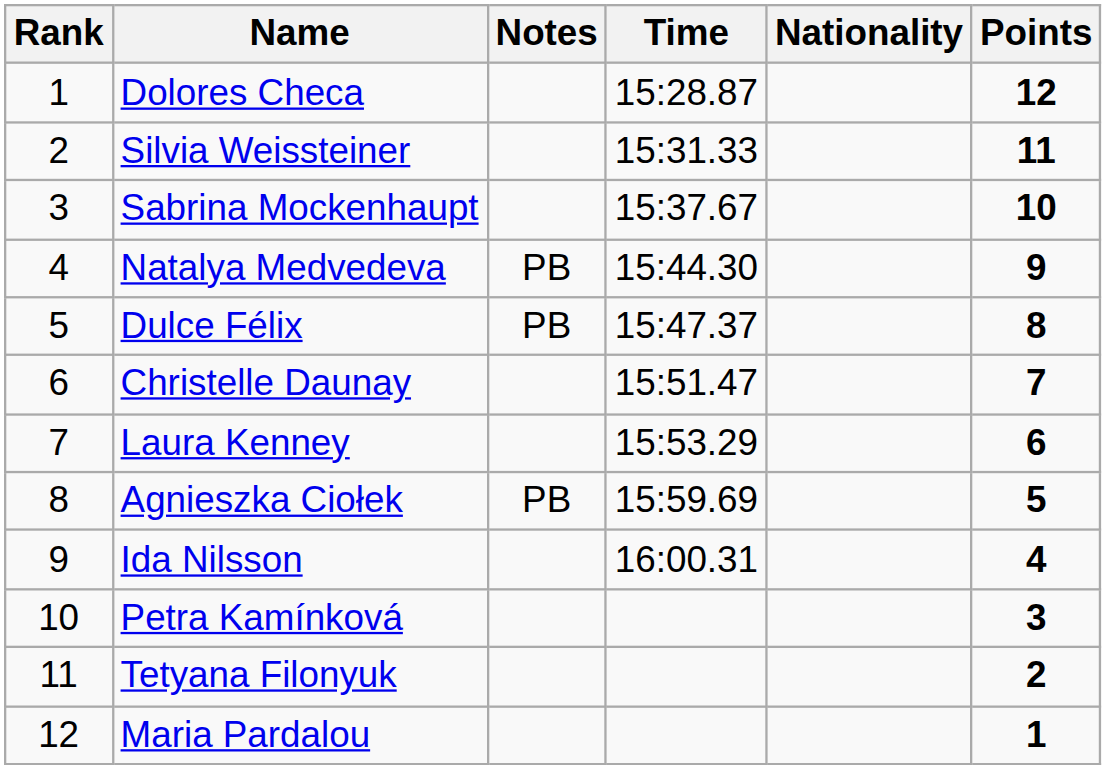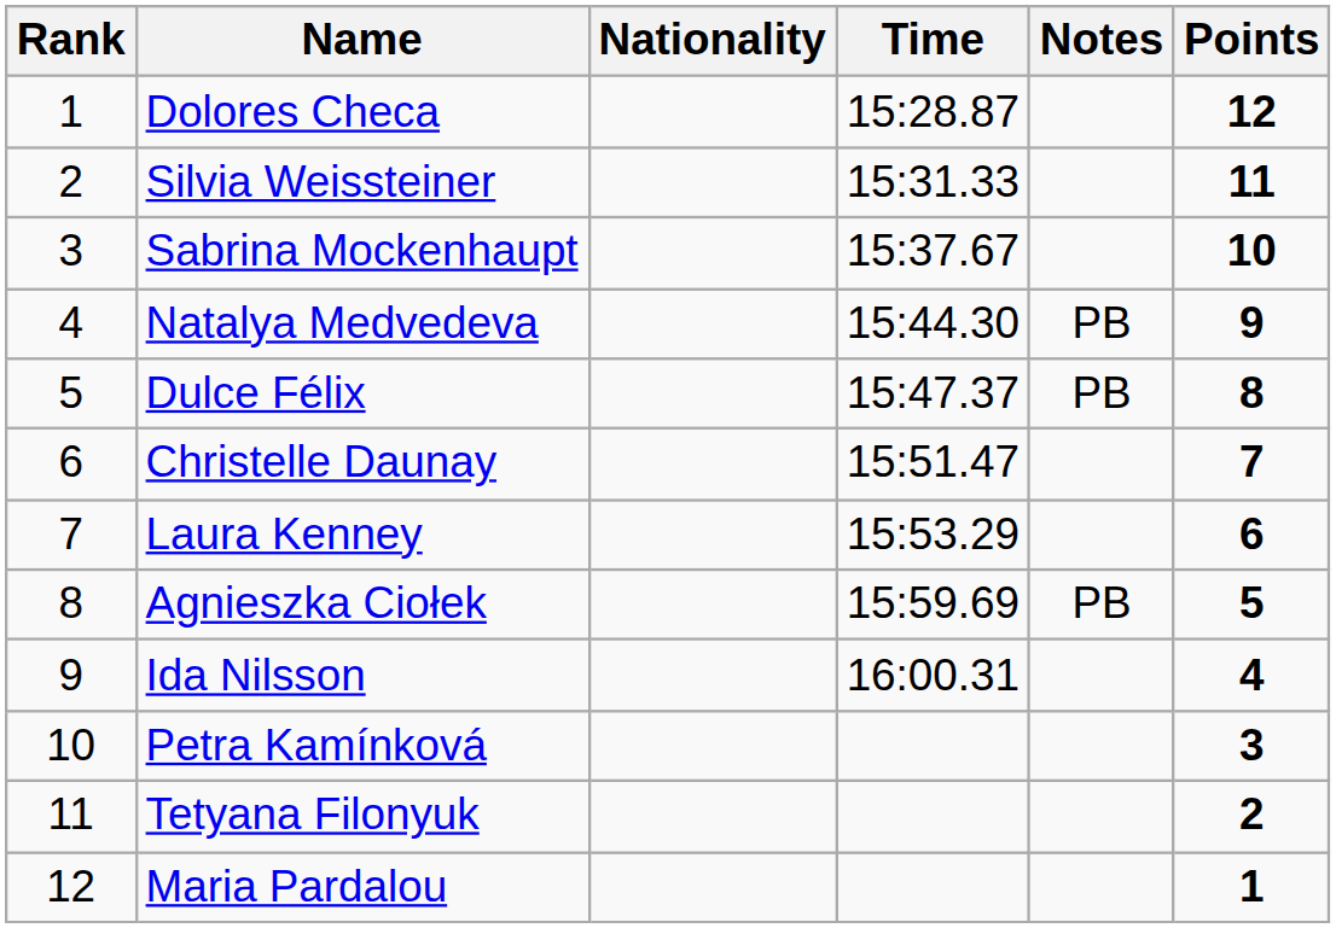columns swapped: Nationality <-> Notes
